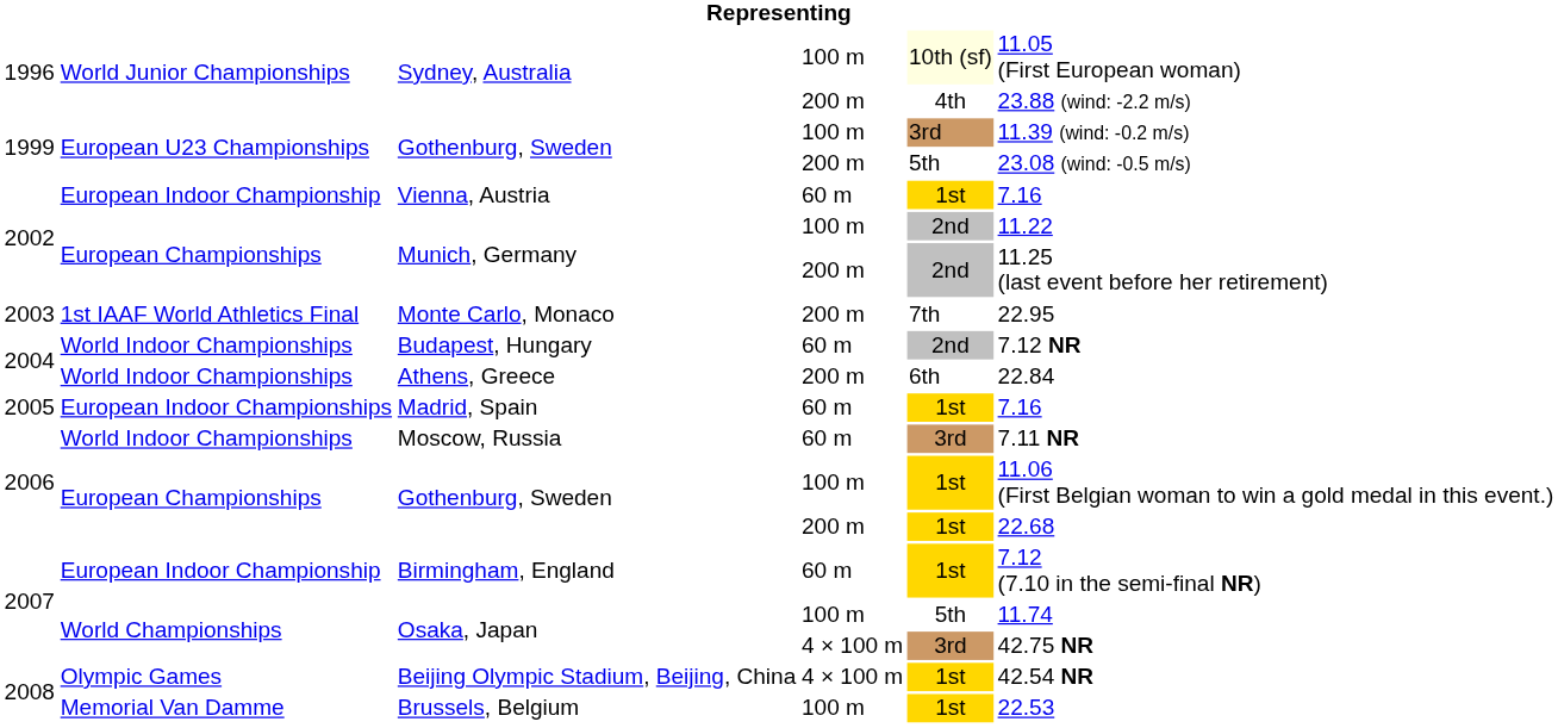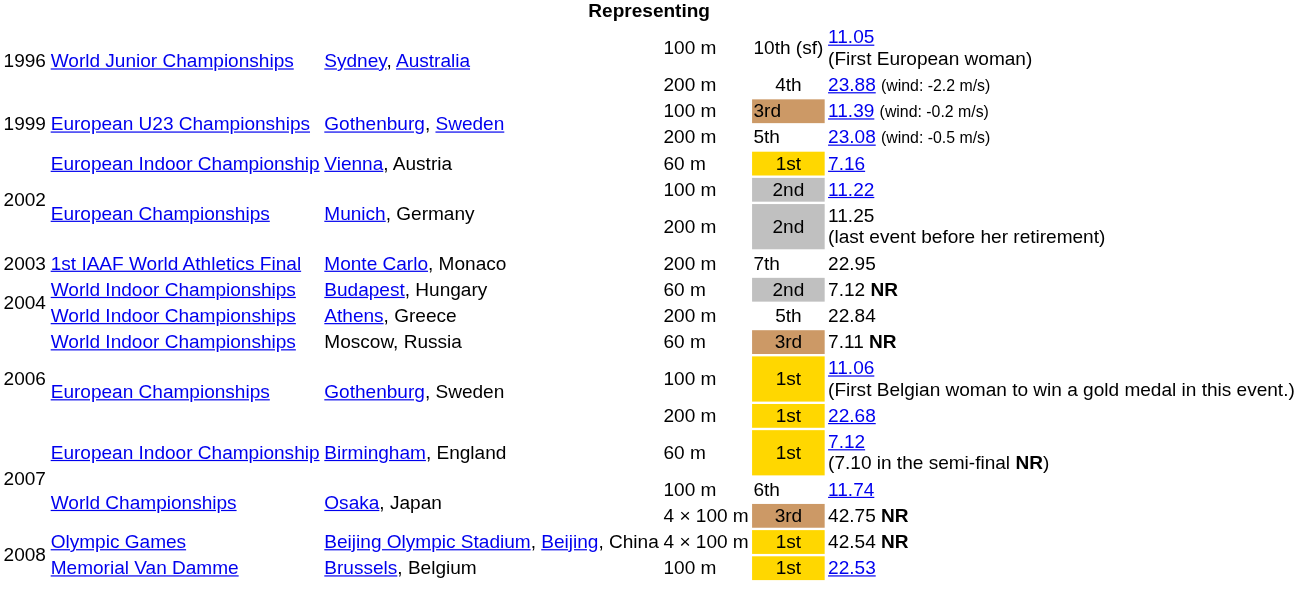Sydney, Australia / 100 m | column 5: lightyellow background -> no background
Athens, Greece | column 5: 6th -> 5th
- row: 2005 | European Indoor Championships | Madrid, Spain | 60 m | 1st | 7.16
Osaka, Japan / 100 m | column 5: 5th -> 6th
